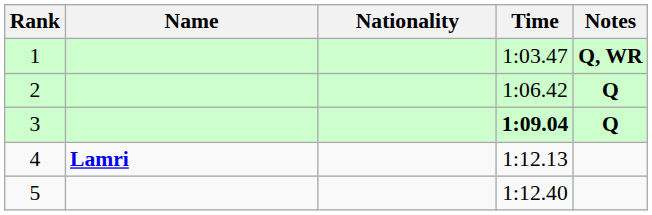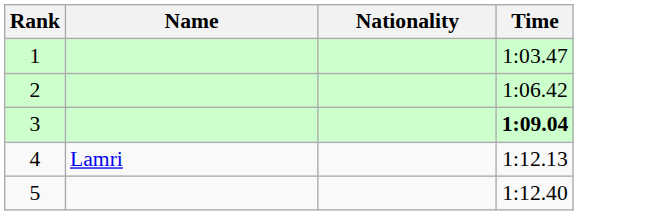- column: Notes | Q, WR | Q | Q
4 | Name: bold -> normal
